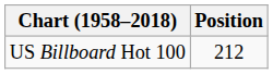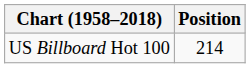US Billboard Hot 100 | Position: 212 -> 214
